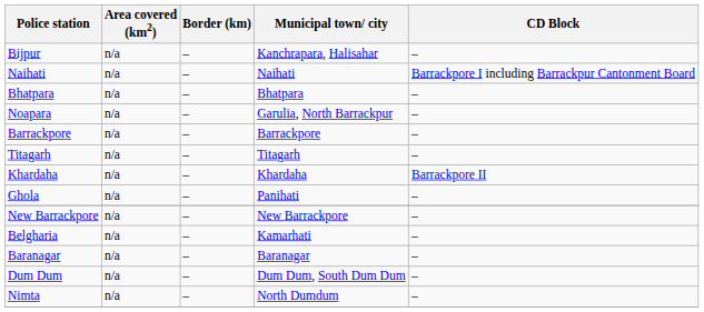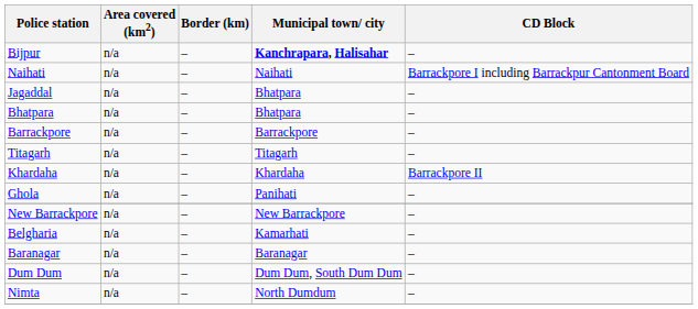Bijpur | Municipal town/ city: normal -> bold
+ row: Jagaddal | n/a | – | Bhatpara | –
- row: Noapara | n/a | – | Garulia, North Barrackpur | –
